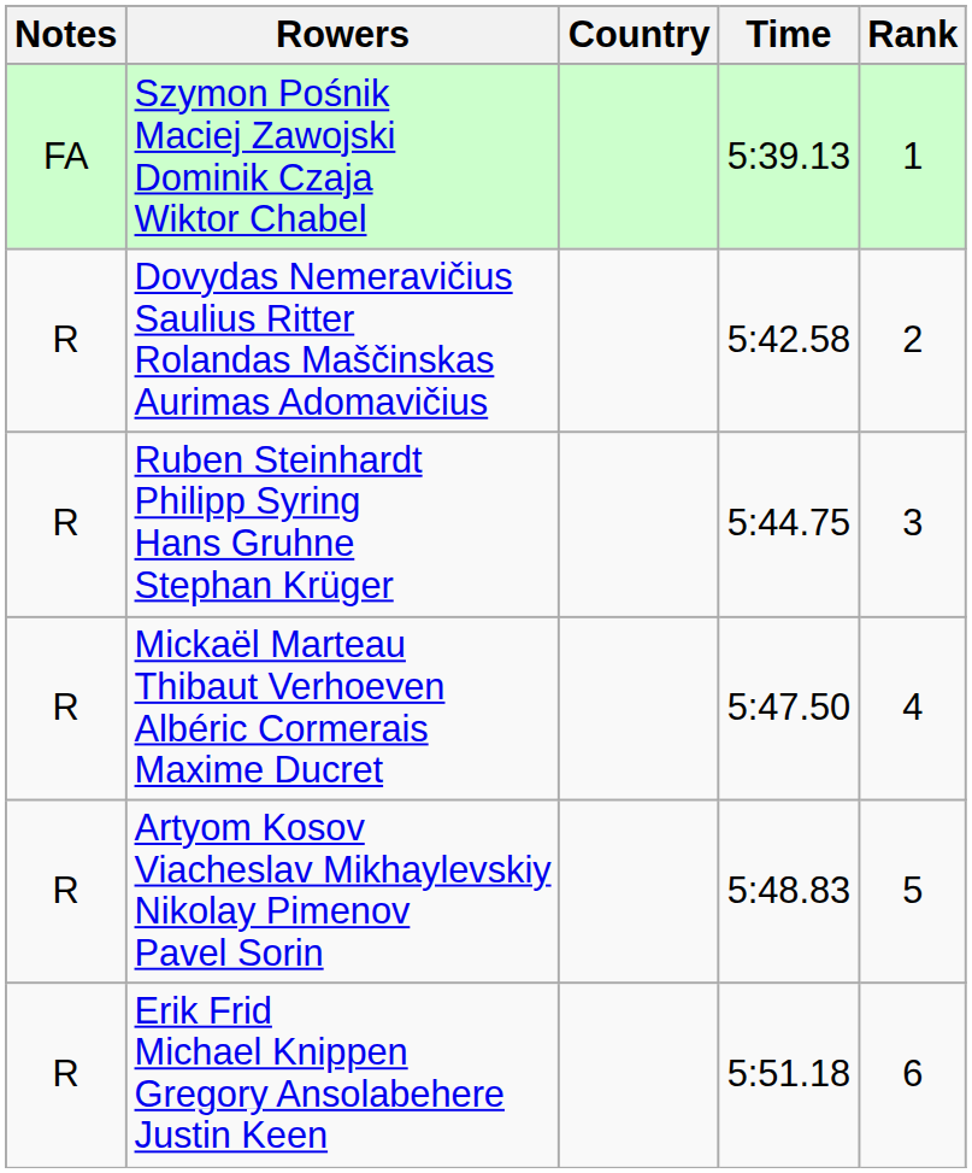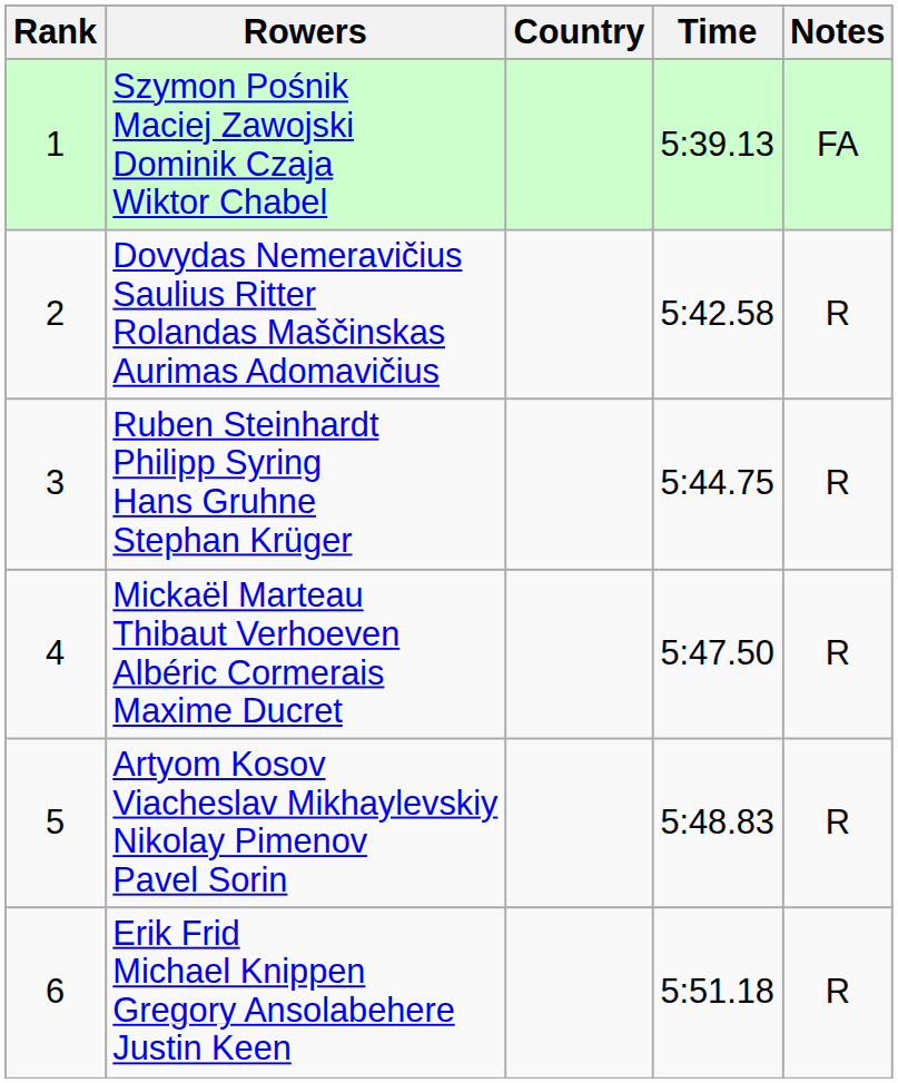columns swapped: Rank <-> Notes
